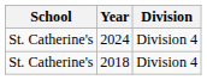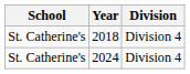rows swapped: 2018 <-> 2024
